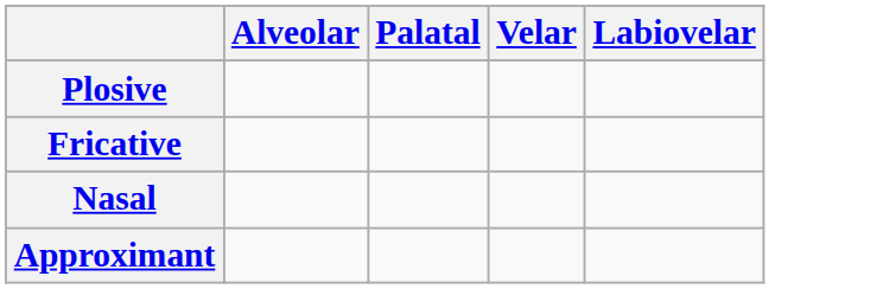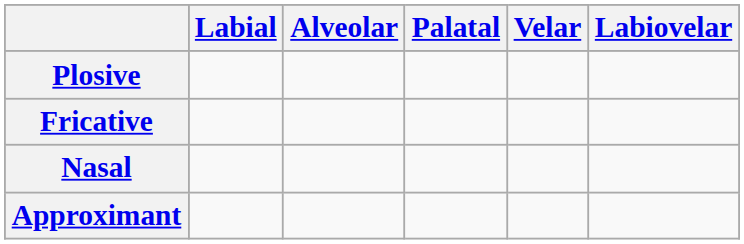+ column: Labial
